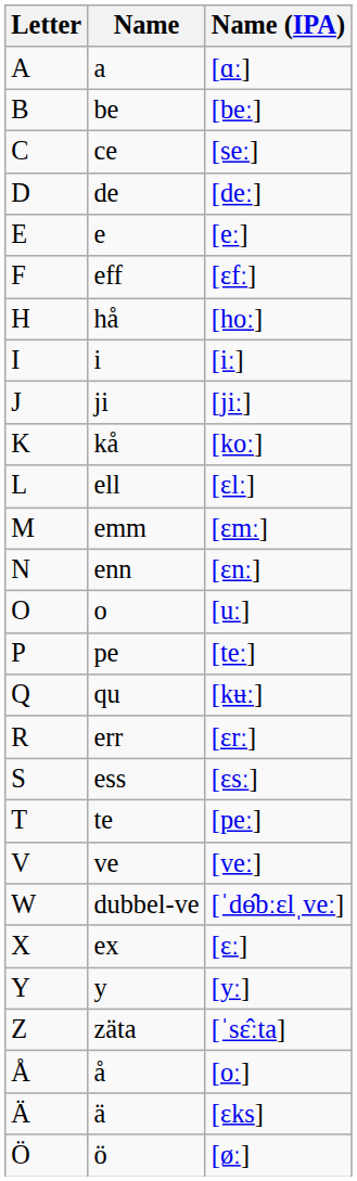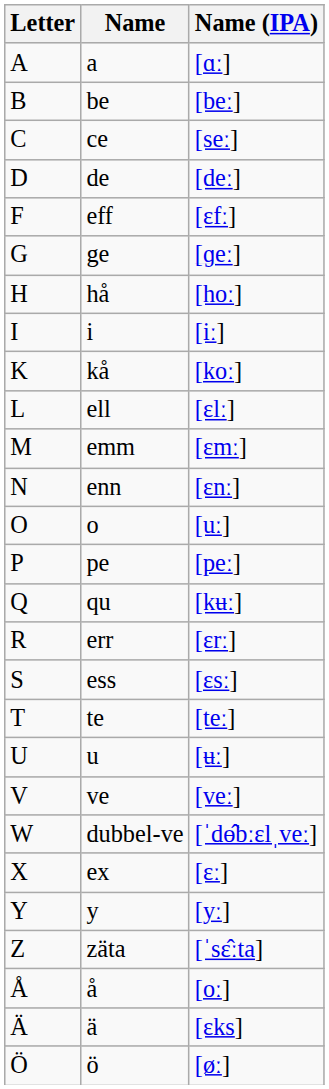- row: E | e | [eː]
+ row: G | ge | [ɡeː]
- row: J | ji | [jiː]
pe | Name (IPA): [teː] -> [peː]
te | Name (IPA): [peː] -> [teː]
+ row: U | u | [ʉː]
